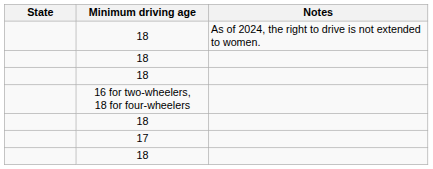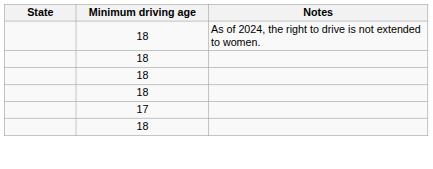- row: 16 for two-wheelers, 18 for four-wheelers
